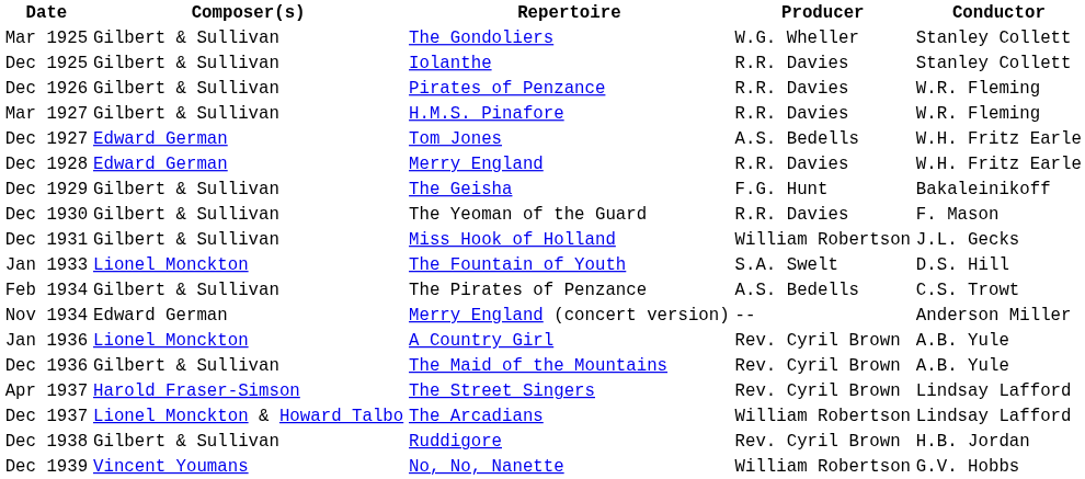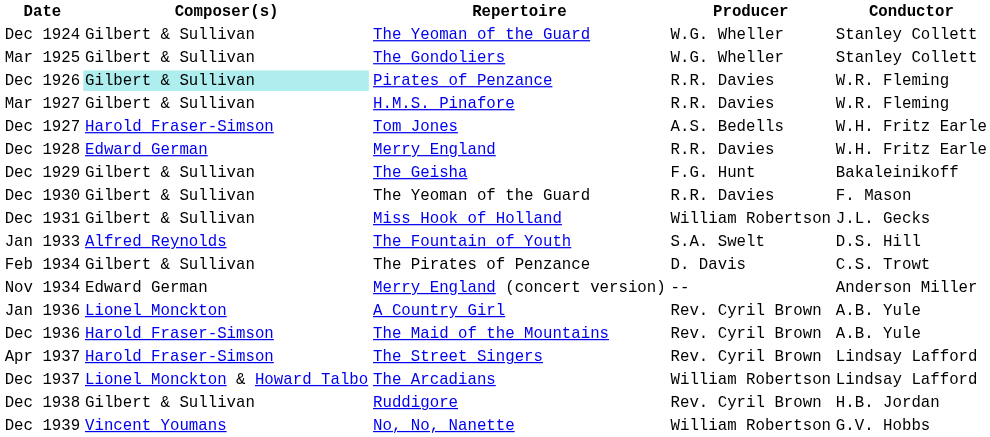+ row: Dec 1924 | Gilbert & Sullivan | The Yeoman of the Guard | W.G. Wheller | Stanley Collett
- row: Dec 1925 | Gilbert & Sullivan | Iolanthe | R.R. Davies | Stanley Collett
Dec 1926 | Composer(s): no background -> paleturquoise background
Dec 1927 | Composer(s): Edward German -> Harold Fraser-Simson
Jan 1933 | Composer(s): Lionel Monckton -> Alfred Reynolds
Feb 1934 | Producer: A.S. Bedells -> D. Davis
Dec 1936 | Composer(s): Gilbert & Sullivan -> Harold Fraser-Simson
